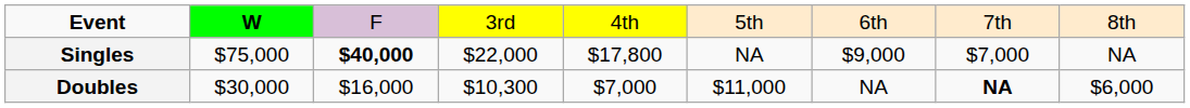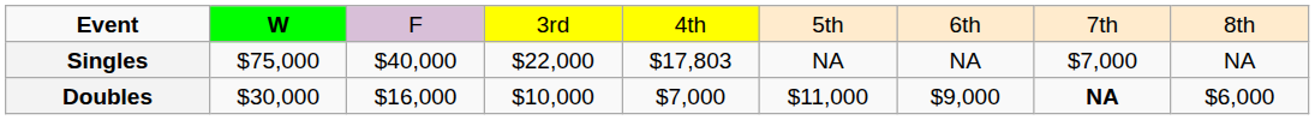Singles | column 3: bold -> normal
Singles | column 5: $17,800 -> $17,803
Singles | column 7: $9,000 -> NA
Doubles | column 4: $10,300 -> $10,000
Doubles | column 7: NA -> $9,000
